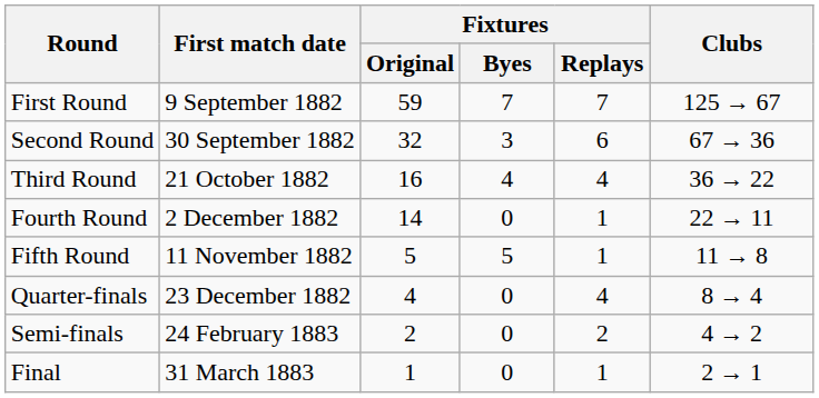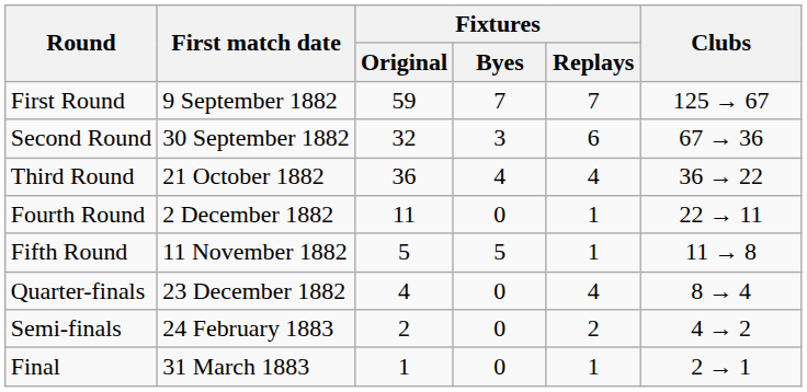Third Round | Fixtures / Original: 16 -> 36
Fourth Round | Fixtures / Original: 14 -> 11
